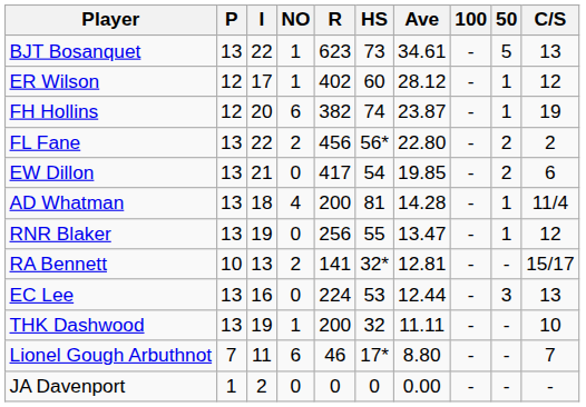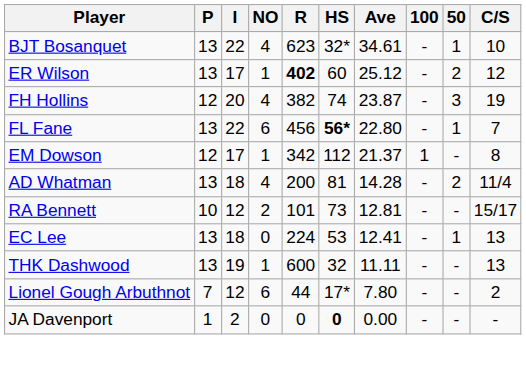BJT Bosanquet | NO: 1 -> 4
BJT Bosanquet | HS: 73 -> 32*
BJT Bosanquet | 50: 5 -> 1
BJT Bosanquet | C/S: 13 -> 10
ER Wilson | P: 12 -> 13
ER Wilson | R: normal -> bold
ER Wilson | Ave: 28.12 -> 25.12
ER Wilson | 50: 1 -> 2
FH Hollins | NO: 6 -> 4
FH Hollins | 50: 1 -> 3
FL Fane | NO: 2 -> 6
FL Fane | HS: normal -> bold
FL Fane | 50: 2 -> 1
FL Fane | C/S: 2 -> 7
+ row: EM Dowson | 12 | 17 | 1 | 342 | 112 | 21.37 | 1 | - | 8
- row: EW Dillon | 13 | 21 | 0 | 417 | 54 | 19.85 | - | 2 | 6
AD Whatman | 50: 1 -> 2
- row: RNR Blaker | 13 | 19 | 0 | 256 | 55 | 13.47 | - | 1 | 12
RA Bennett | I: 13 -> 12
RA Bennett | R: 141 -> 101
RA Bennett | HS: 32* -> 73
EC Lee | I: 16 -> 18
EC Lee | Ave: 12.44 -> 12.41
EC Lee | 50: 3 -> 1
THK Dashwood | R: 200 -> 600
THK Dashwood | C/S: 10 -> 13
Lionel Gough Arbuthnot | I: 11 -> 12
Lionel Gough Arbuthnot | R: 46 -> 44
Lionel Gough Arbuthnot | Ave: 8.80 -> 7.80
Lionel Gough Arbuthnot | C/S: 7 -> 2
JA Davenport | HS: normal -> bold
